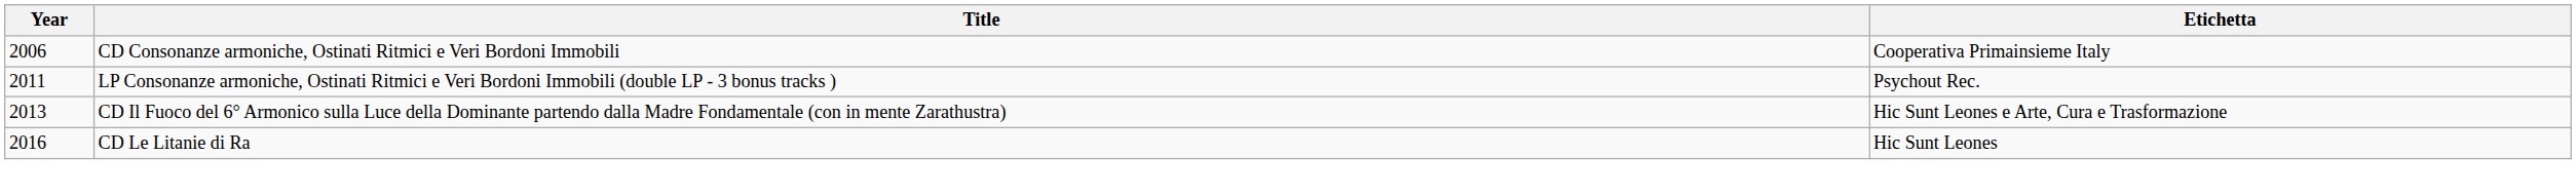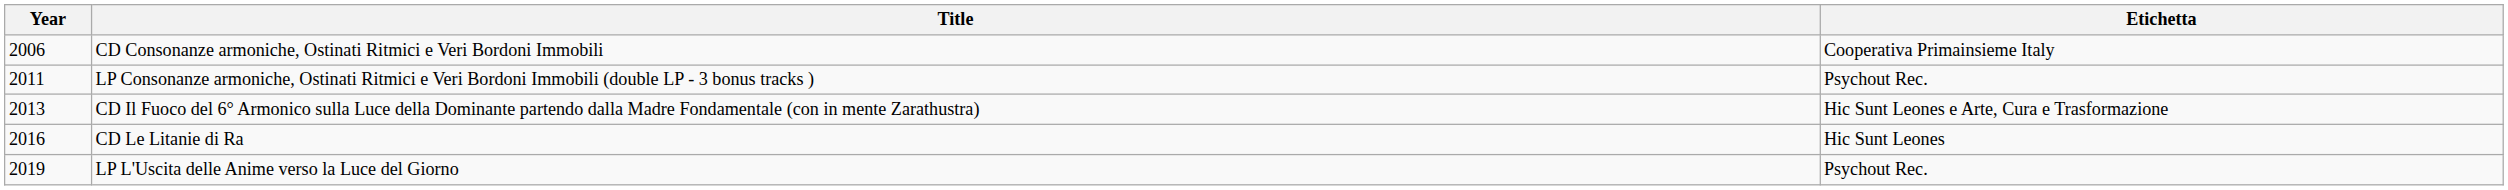+ row: 2019 | LP L'Uscita delle Anime verso la Luce del Giorno | Psychout Rec.
